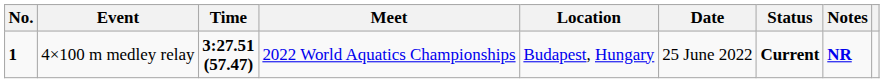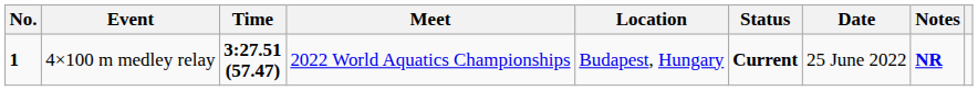columns swapped: Date <-> Status
